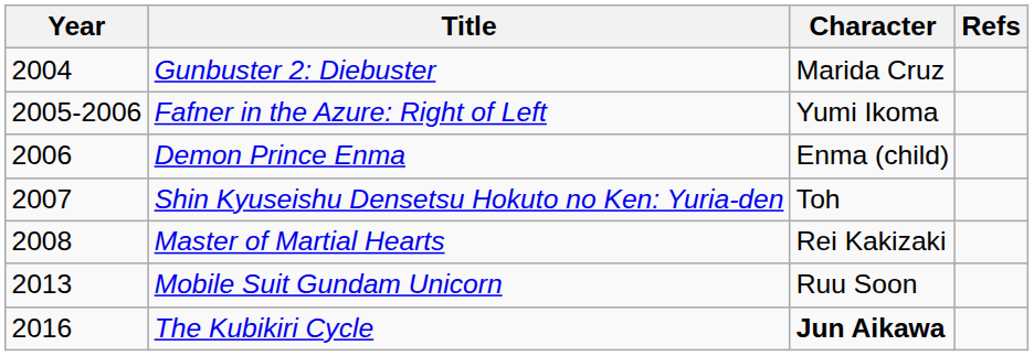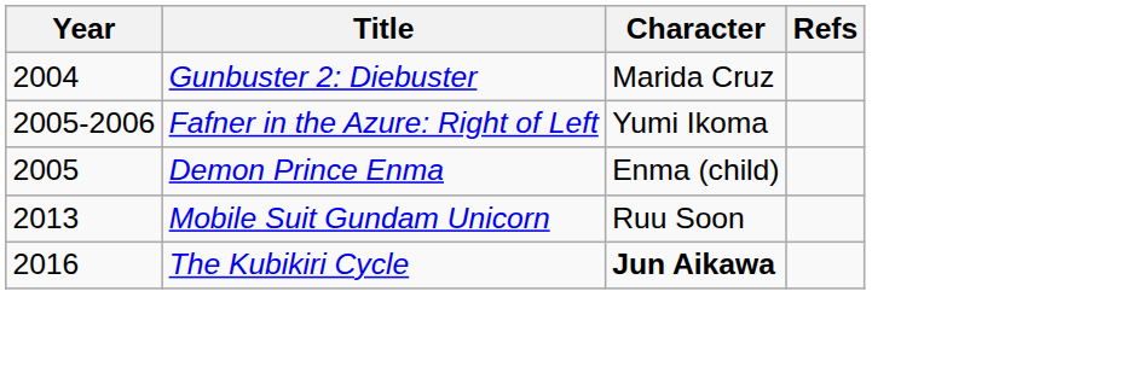Demon Prince Enma | Year: 2006 -> 2005
- row: 2007 | Shin Kyuseishu Densetsu Hokuto no Ken: Yuria-den | Toh
- row: 2008 | Master of Martial Hearts | Rei Kakizaki
